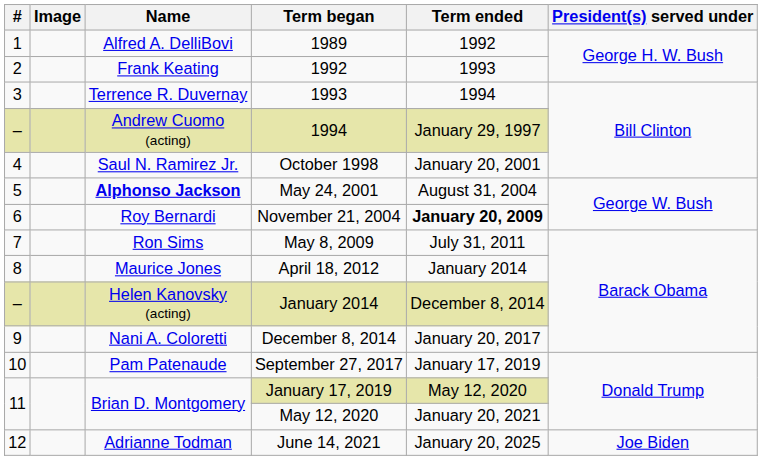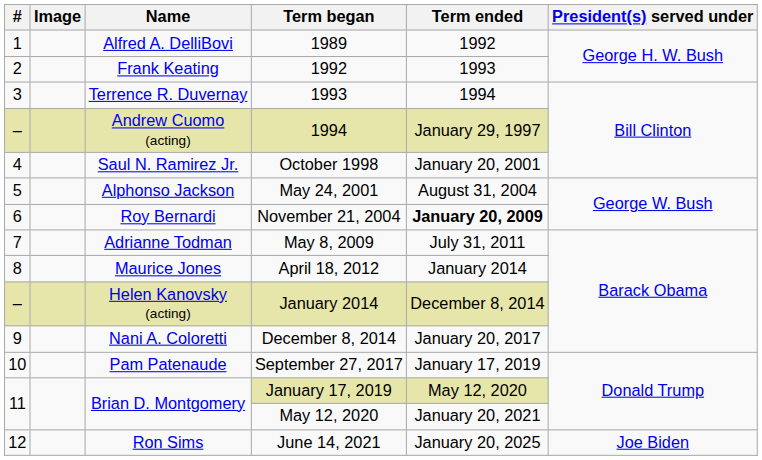May 24, 2001 | Name: bold -> normal
May 8, 2009 | Name: Ron Sims -> Adrianne Todman
June 14, 2021 | Name: Adrianne Todman -> Ron Sims
